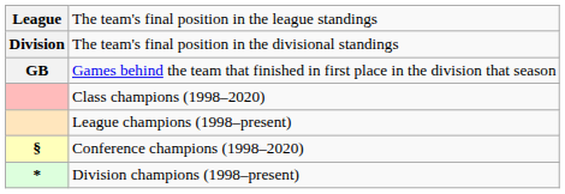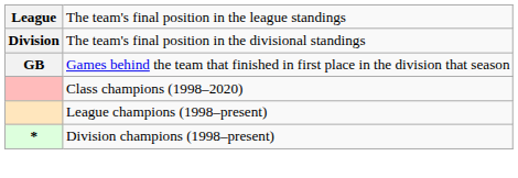- row: § | Conference champions (1998–2020)
